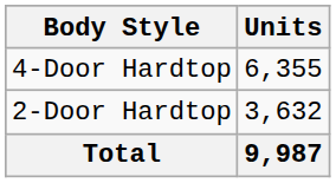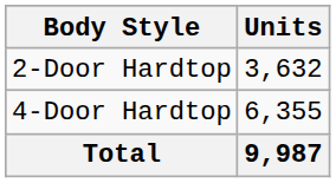rows swapped: 2-Door Hardtop <-> 4-Door Hardtop
